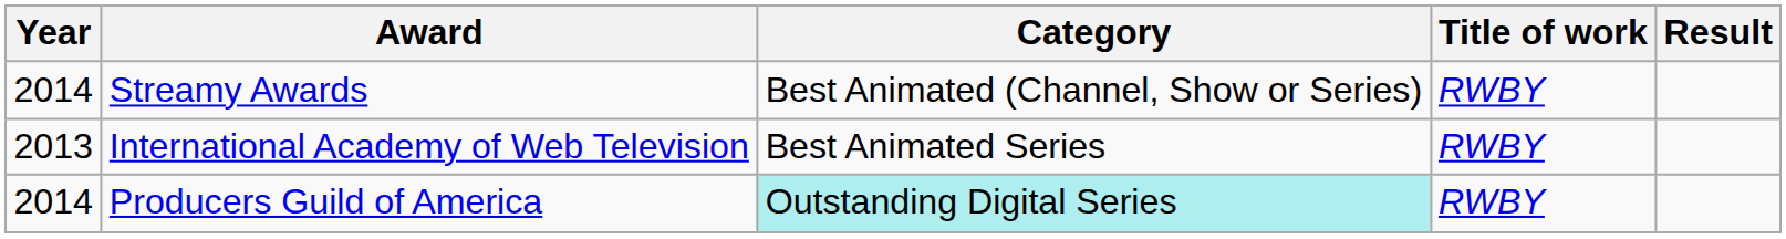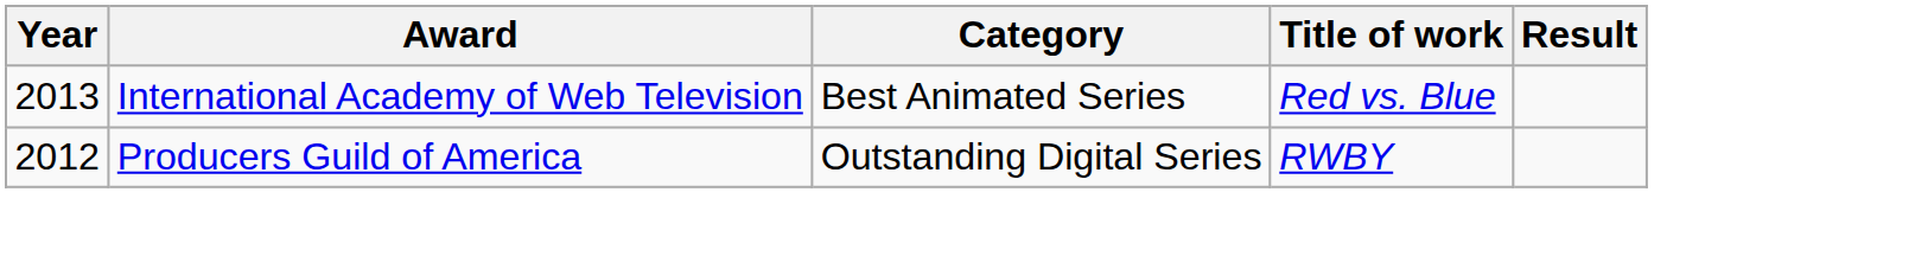- row: 2014 | Streamy Awards | Best Animated (Channel, Show or Series) | RWBY
International Academy of Web Television | Title of work: RWBY -> Red vs. Blue
Producers Guild of America | Year: 2014 -> 2012
Producers Guild of America | Category: paleturquoise background -> no background
